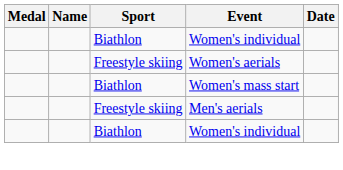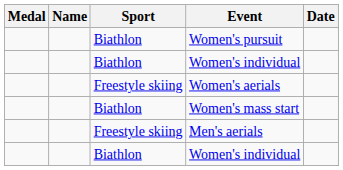+ row: Biathlon | Women's pursuit
